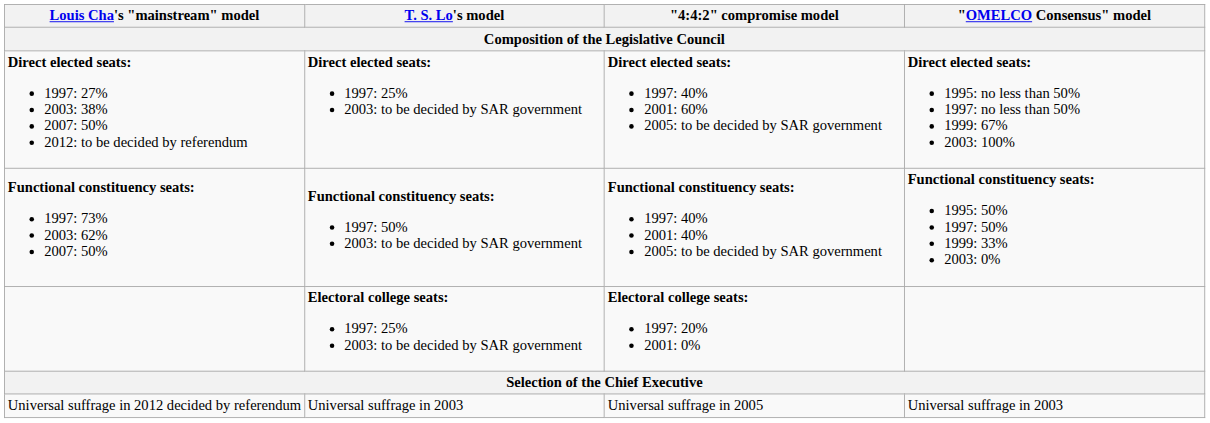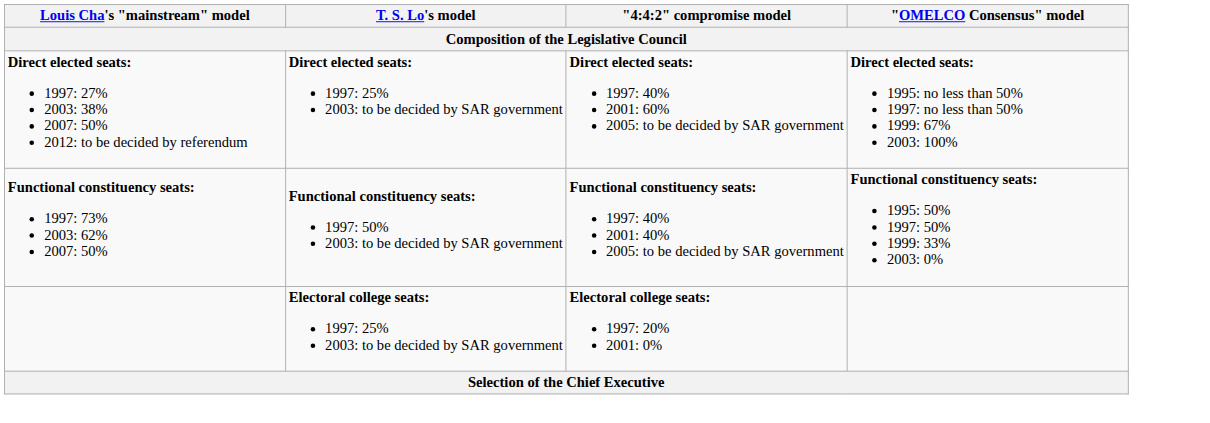- row: Universal suffrage in 2012 decided by referendum | Universal suffrage in 2003 | Universal suffrage in 2005 | Universal suffrage in 2003
